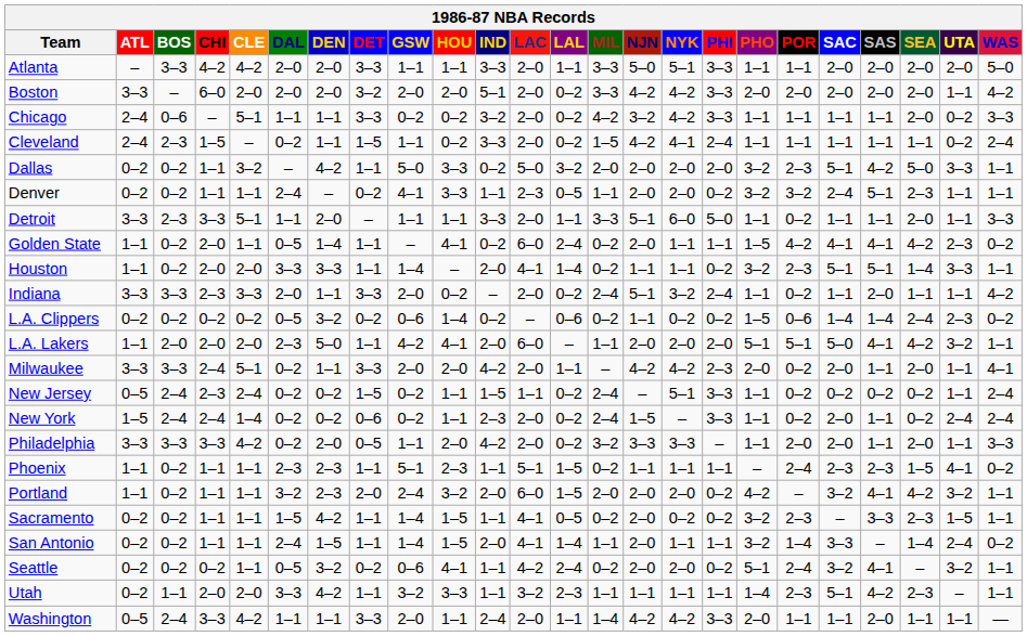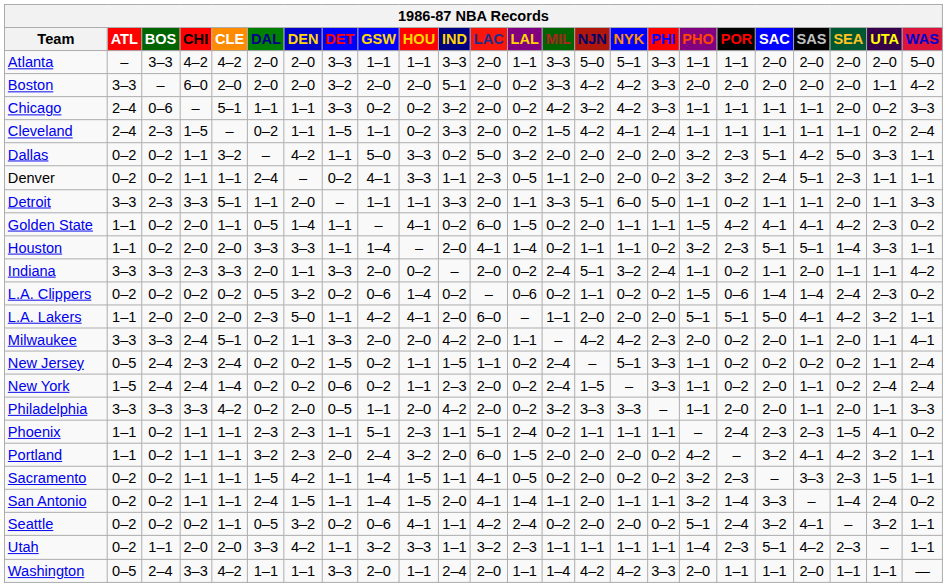Golden State | LAL: 2–4 -> 1–5
Phoenix | LAL: 1–5 -> 2–4
